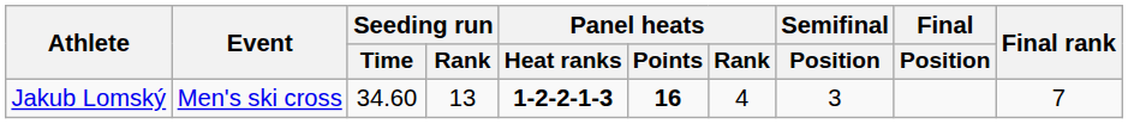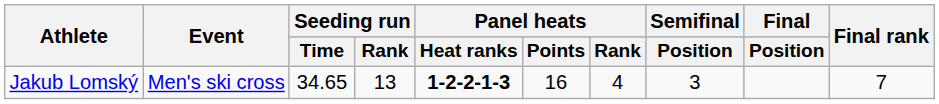Jakub Lomský | Seeding run / Time: 34.60 -> 34.65
Jakub Lomský | Panel heats / Points: bold -> normal
